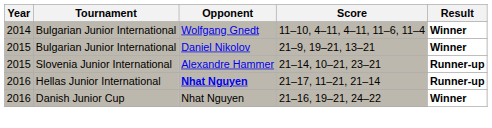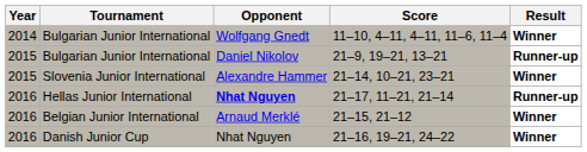21–9, 19–21, 13–21 | Result: Winner -> Runner-up
21–14, 10–21, 23–21 | Result: Runner-up -> Winner
+ row: 2016 | Belgian Junior International | Arnaud Merklé | 21–15, 21–12 | Winner
